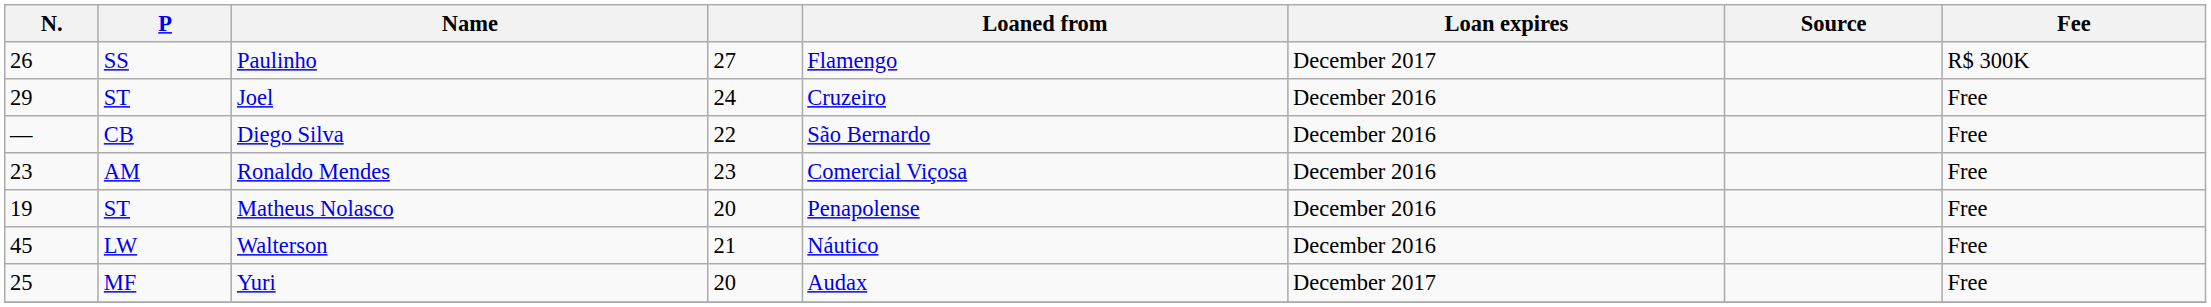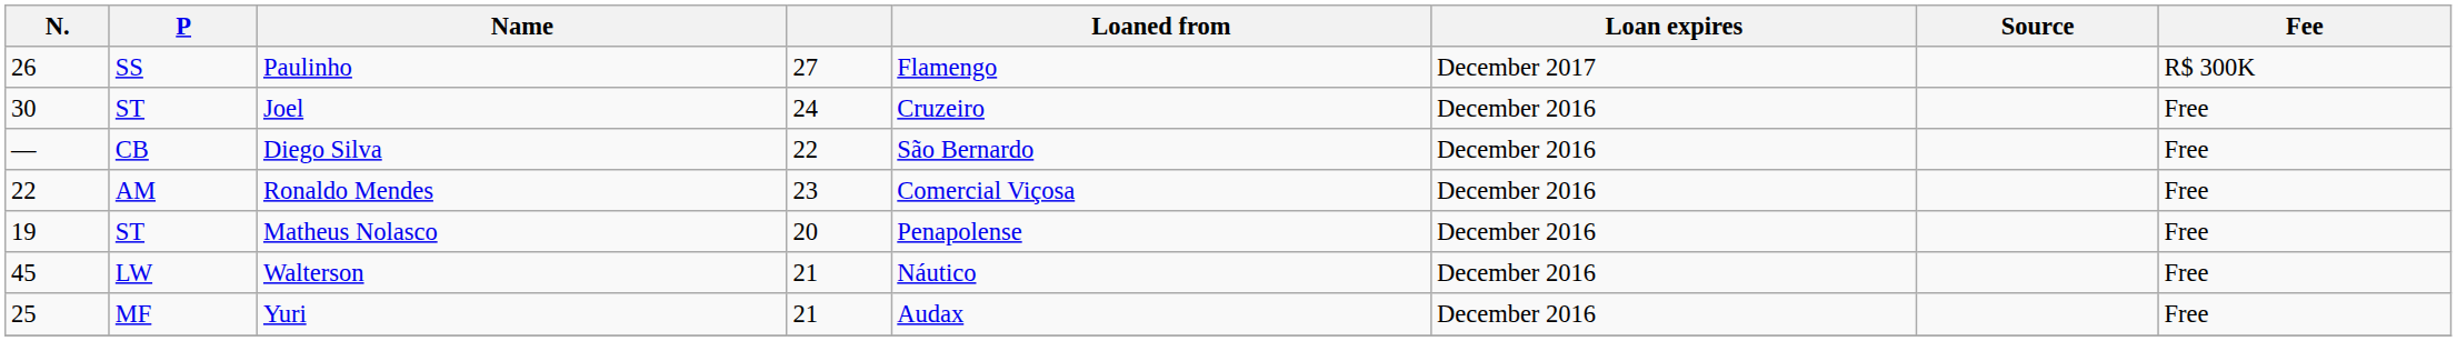Joel | N.: 29 -> 30
Ronaldo Mendes | N.: 23 -> 22
Yuri | column 4: 20 -> 21
Yuri | Loan expires: December 2017 -> December 2016
